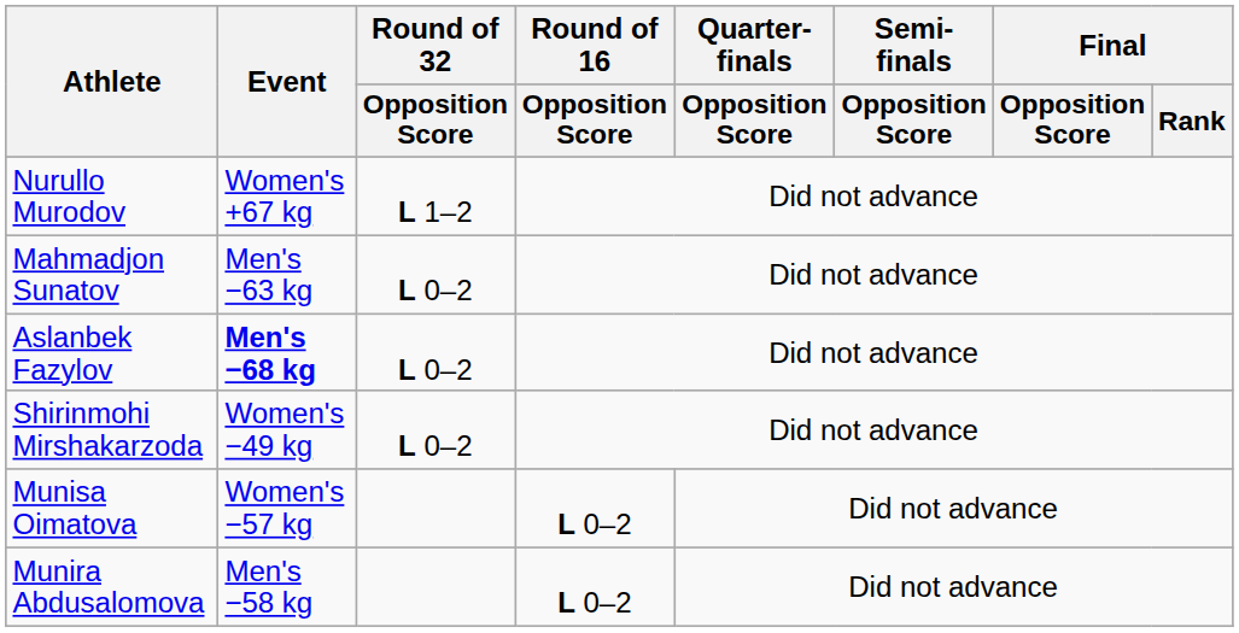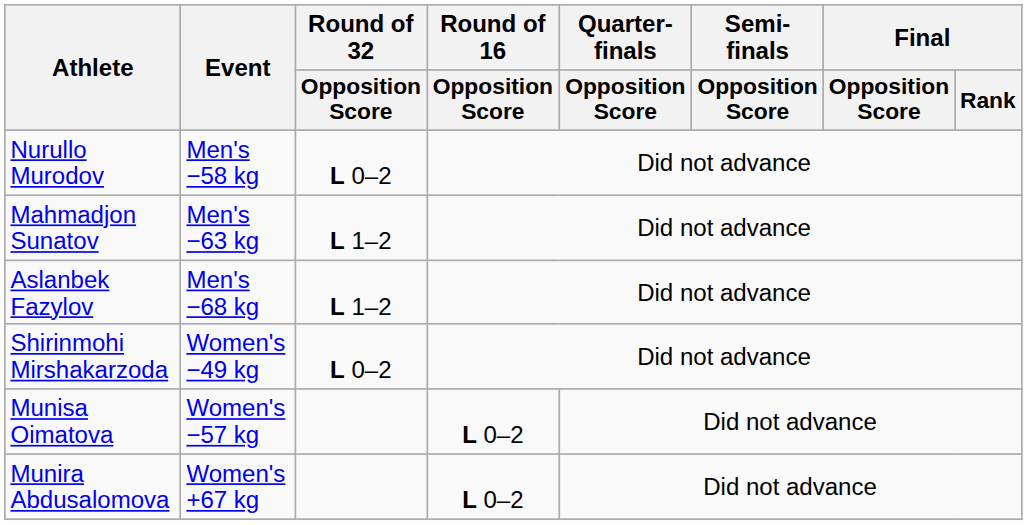Nurullo Murodov | Event: Women's +67 kg -> Men's −58 kg
Nurullo Murodov | Round of 32 / Opposition Score: L 1–2 -> L 0–2
Mahmadjon Sunatov | Round of 32 / Opposition Score: L 0–2 -> L 1–2
Aslanbek Fazylov | Event: bold -> normal
Aslanbek Fazylov | Round of 32 / Opposition Score: L 0–2 -> L 1–2
Munira Abdusalomova | Event: Men's −58 kg -> Women's +67 kg
